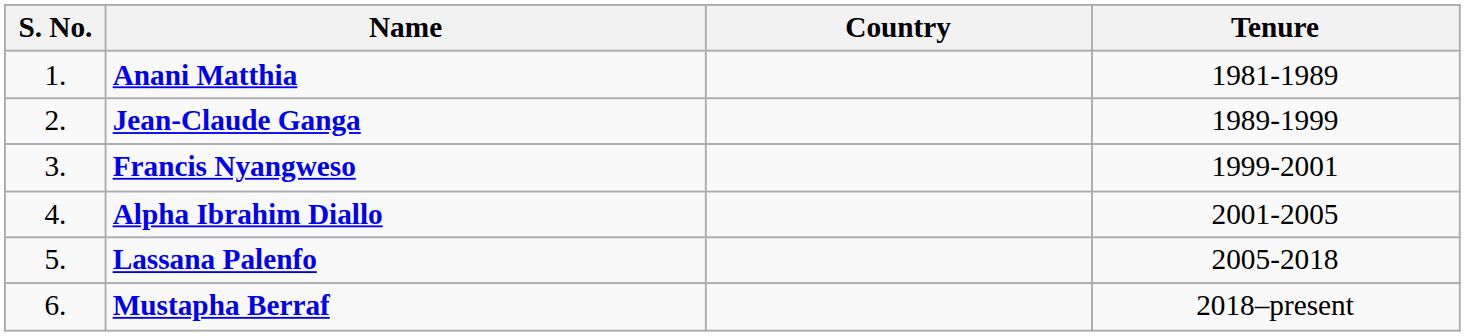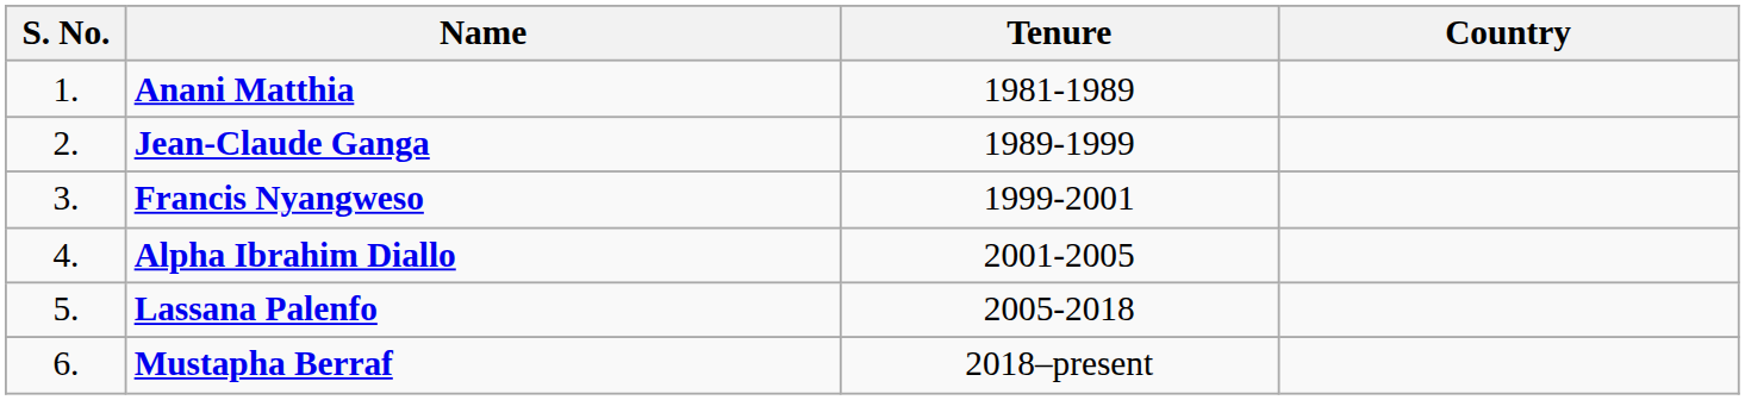columns swapped: Country <-> Tenure
